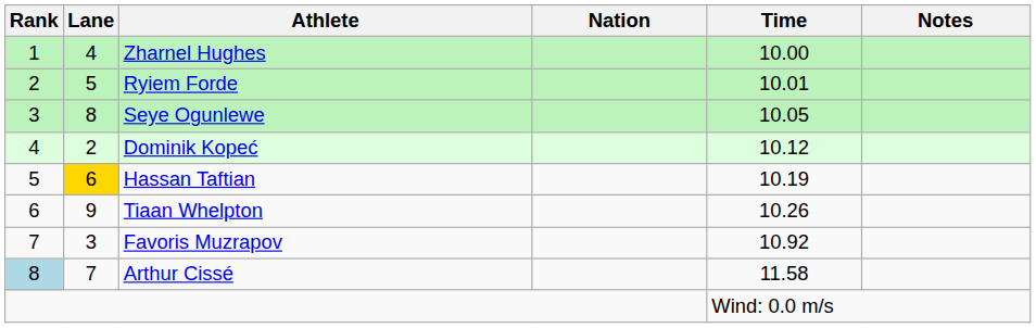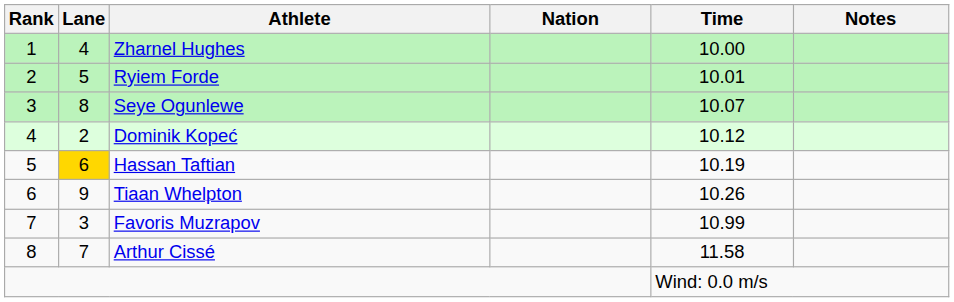Seye Ogunlewe | Time: 10.05 -> 10.07
Favoris Muzrapov | Time: 10.92 -> 10.99
Arthur Cissé | Rank: lightblue background -> no background
